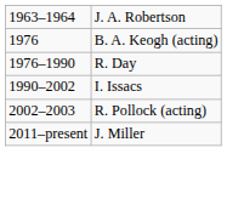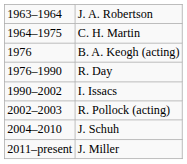+ row: 1964–1975 | C. H. Martin
+ row: 2004–2010 | J. Schuh
